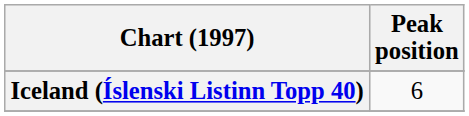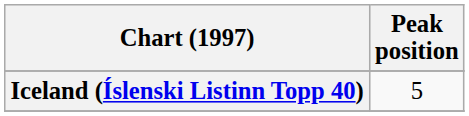Iceland (Íslenski Listinn Topp 40) | Peak position: 6 -> 5
